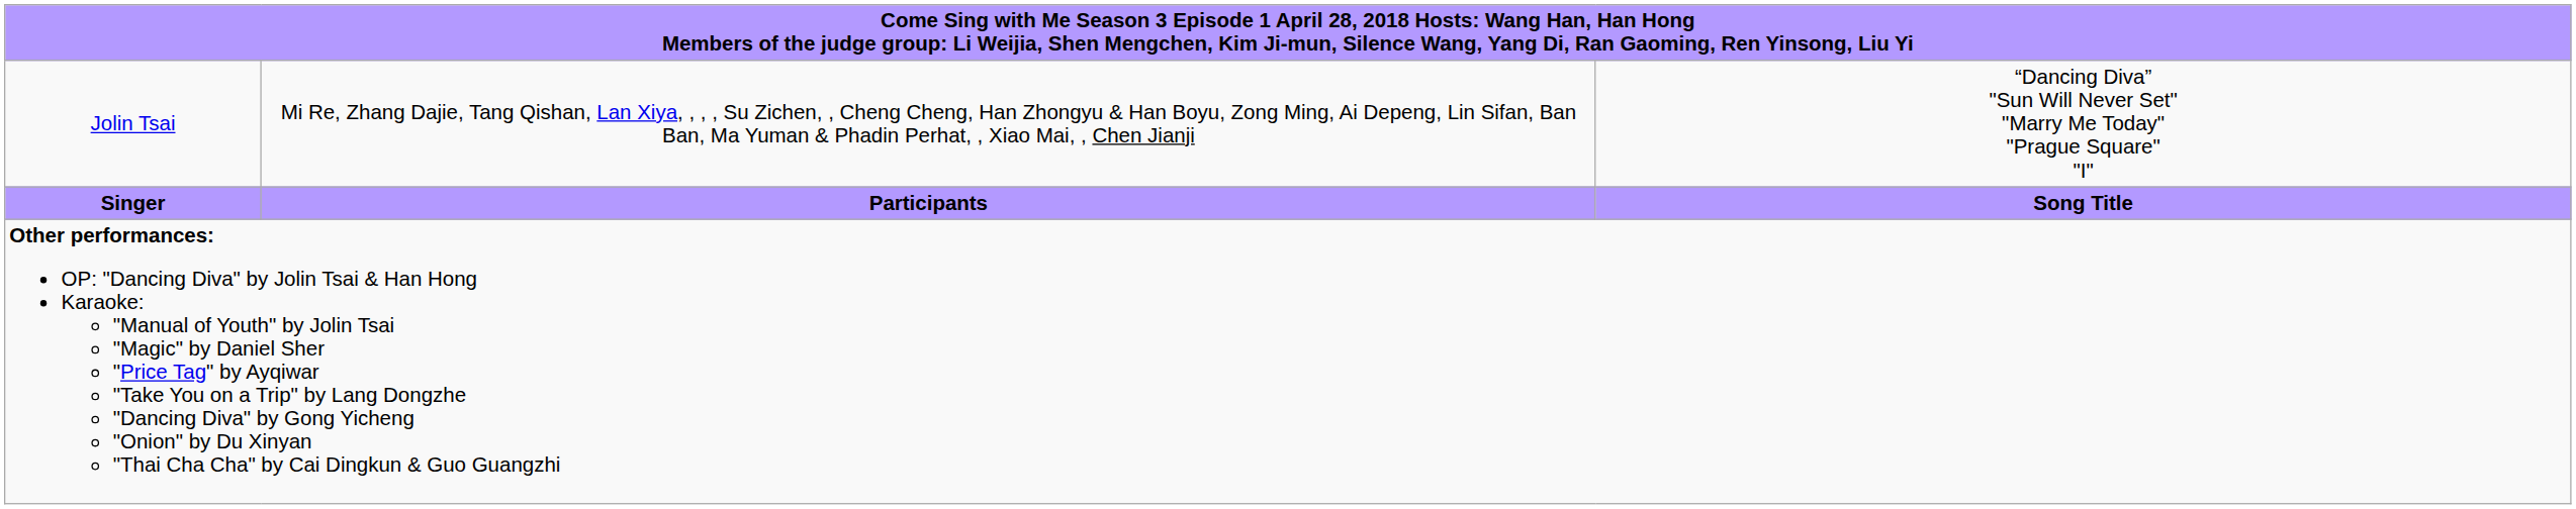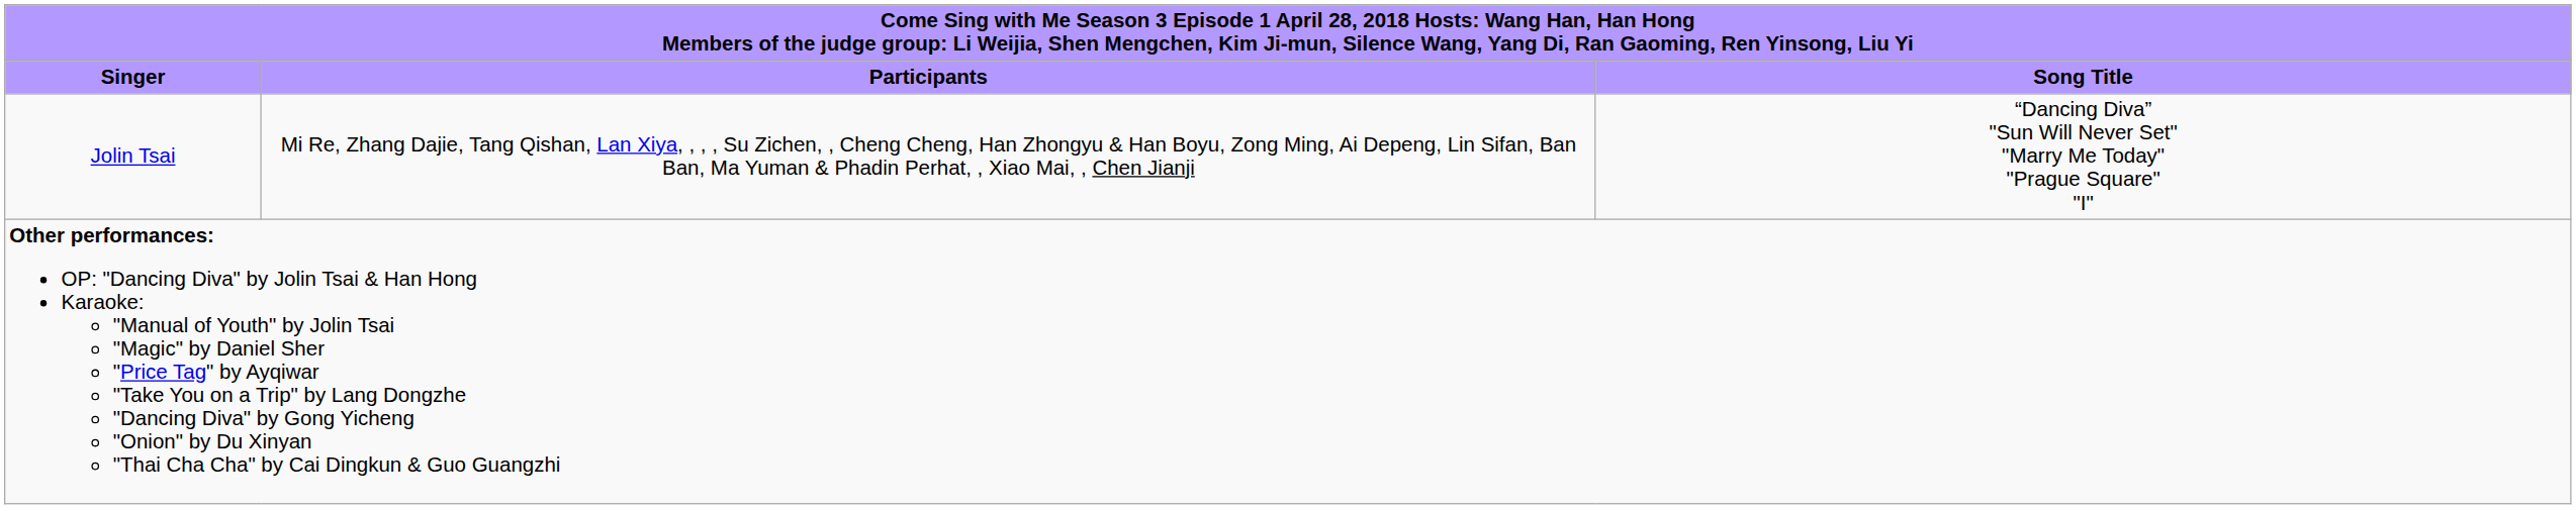rows swapped: Singer <-> Jolin Tsai
